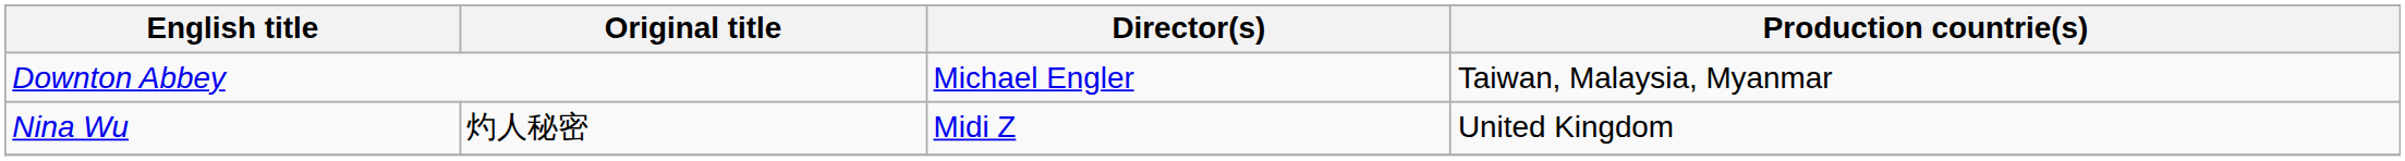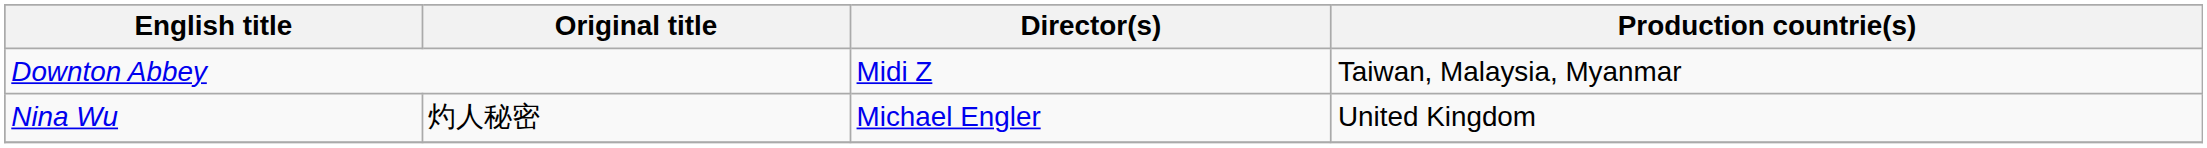Downton Abbey | Director(s): Michael Engler -> Midi Z
Nina Wu | Director(s): Midi Z -> Michael Engler
